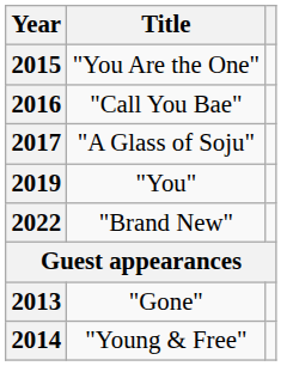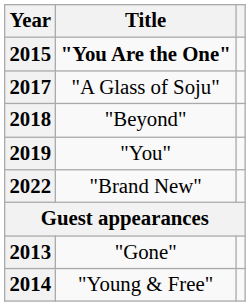2015 | Title: normal -> bold
- row: 2016 | "Call You Bae"
+ row: 2018 | "Beyond"
